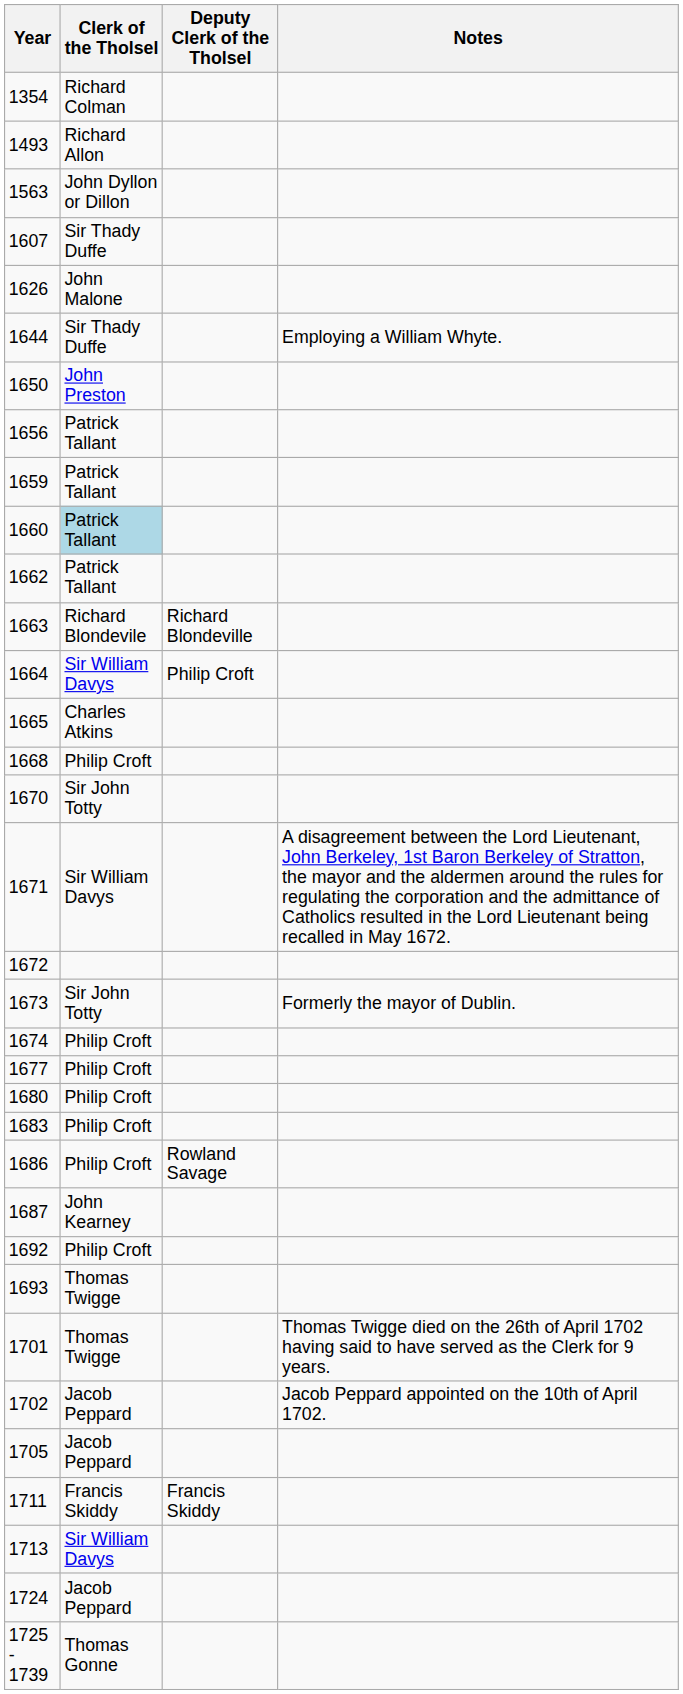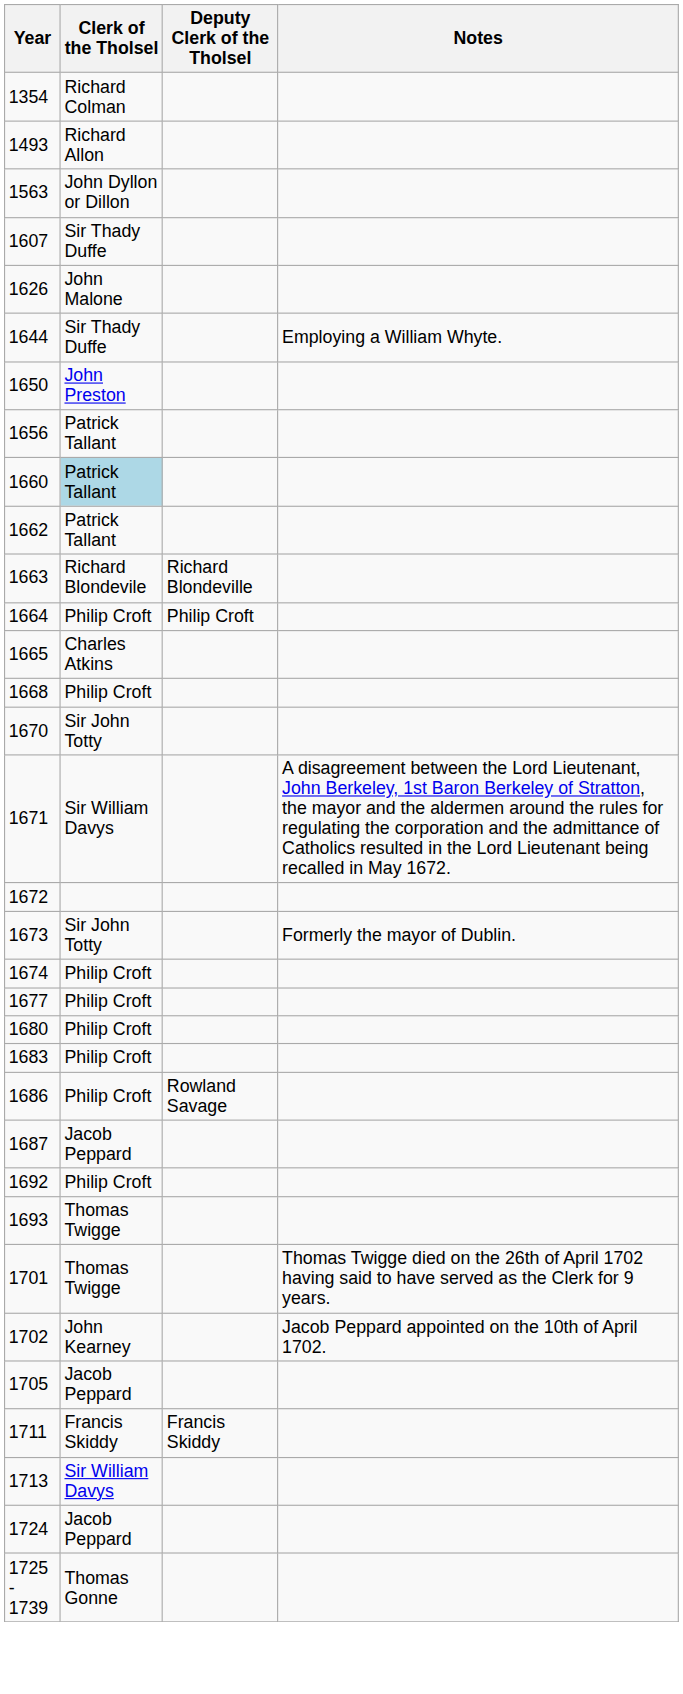- row: 1659 | Patrick Tallant
1664 | Clerk of the Tholsel: Sir William Davys -> Philip Croft
1687 | Clerk of the Tholsel: John Kearney -> Jacob Peppard
1702 | Clerk of the Tholsel: Jacob Peppard -> John Kearney
